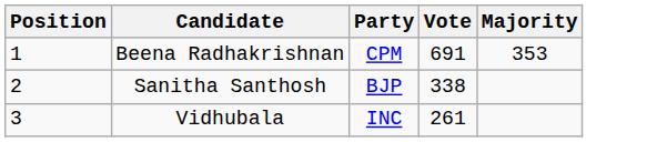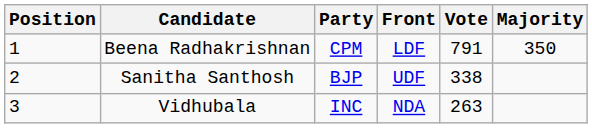+ column: Front | LDF | UDF | NDA
Beena Radhakrishnan | Vote: 691 -> 791
Beena Radhakrishnan | Majority: 353 -> 350
Vidhubala | Vote: 261 -> 263
